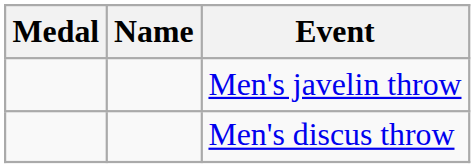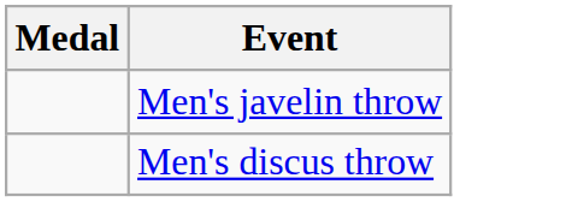- column: Name
